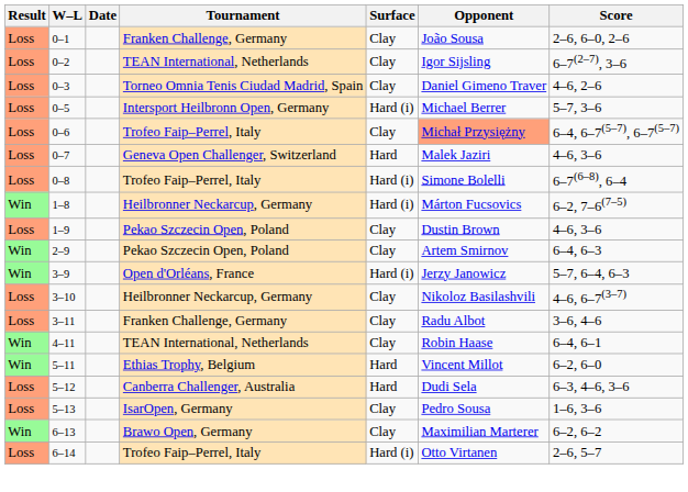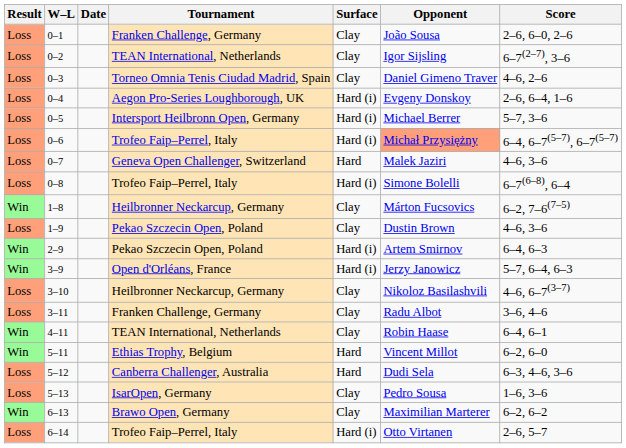+ row: Loss | 0–4 | Aegon Pro-Series Loughborough, UK | Hard (i) | Evgeny Donskoy | 2–6, 6–4, 1–6
0–6 | Surface: Clay -> Hard (i)
1–8 | Surface: Hard (i) -> Clay
2–9 | Surface: Clay -> Hard (i)
